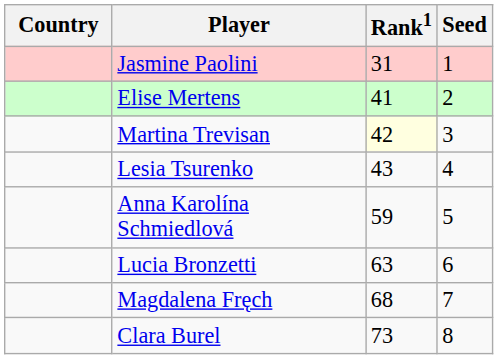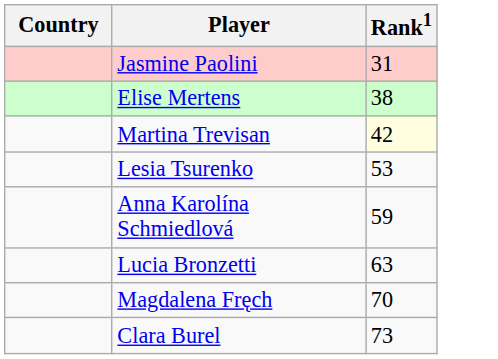- column: Seed | 1 | 2 | 3 | 4 | 5 | 6 | 7 | 8
Elise Mertens | Rank1: 41 -> 38
Lesia Tsurenko | Rank1: 43 -> 53
Magdalena Fręch | Rank1: 68 -> 70
